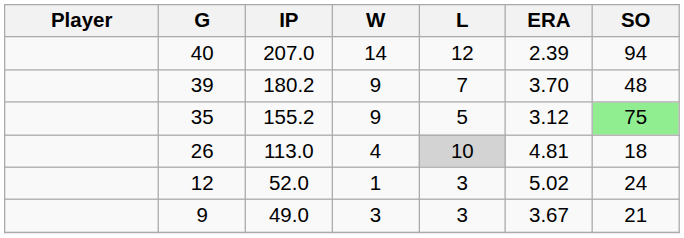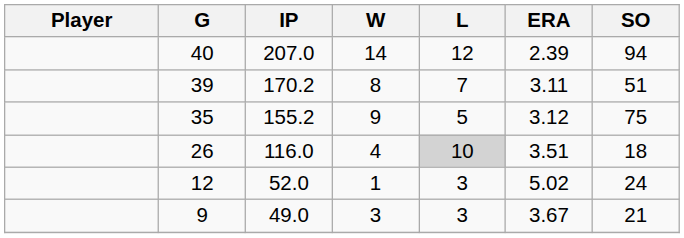39 | IP: 180.2 -> 170.2
39 | W: 9 -> 8
39 | ERA: 3.70 -> 3.11
39 | SO: 48 -> 51
35 | SO: lightgreen background -> no background
26 | IP: 113.0 -> 116.0
26 | ERA: 4.81 -> 3.51
